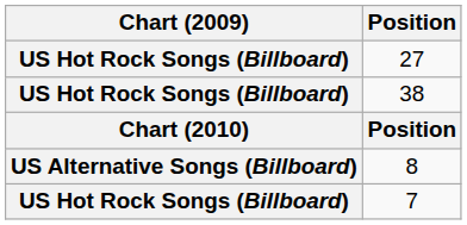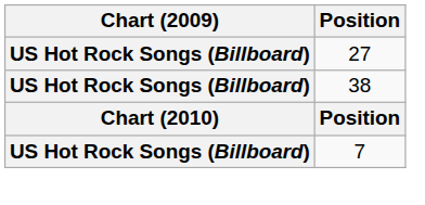- row: US Alternative Songs (Billboard) | 8
